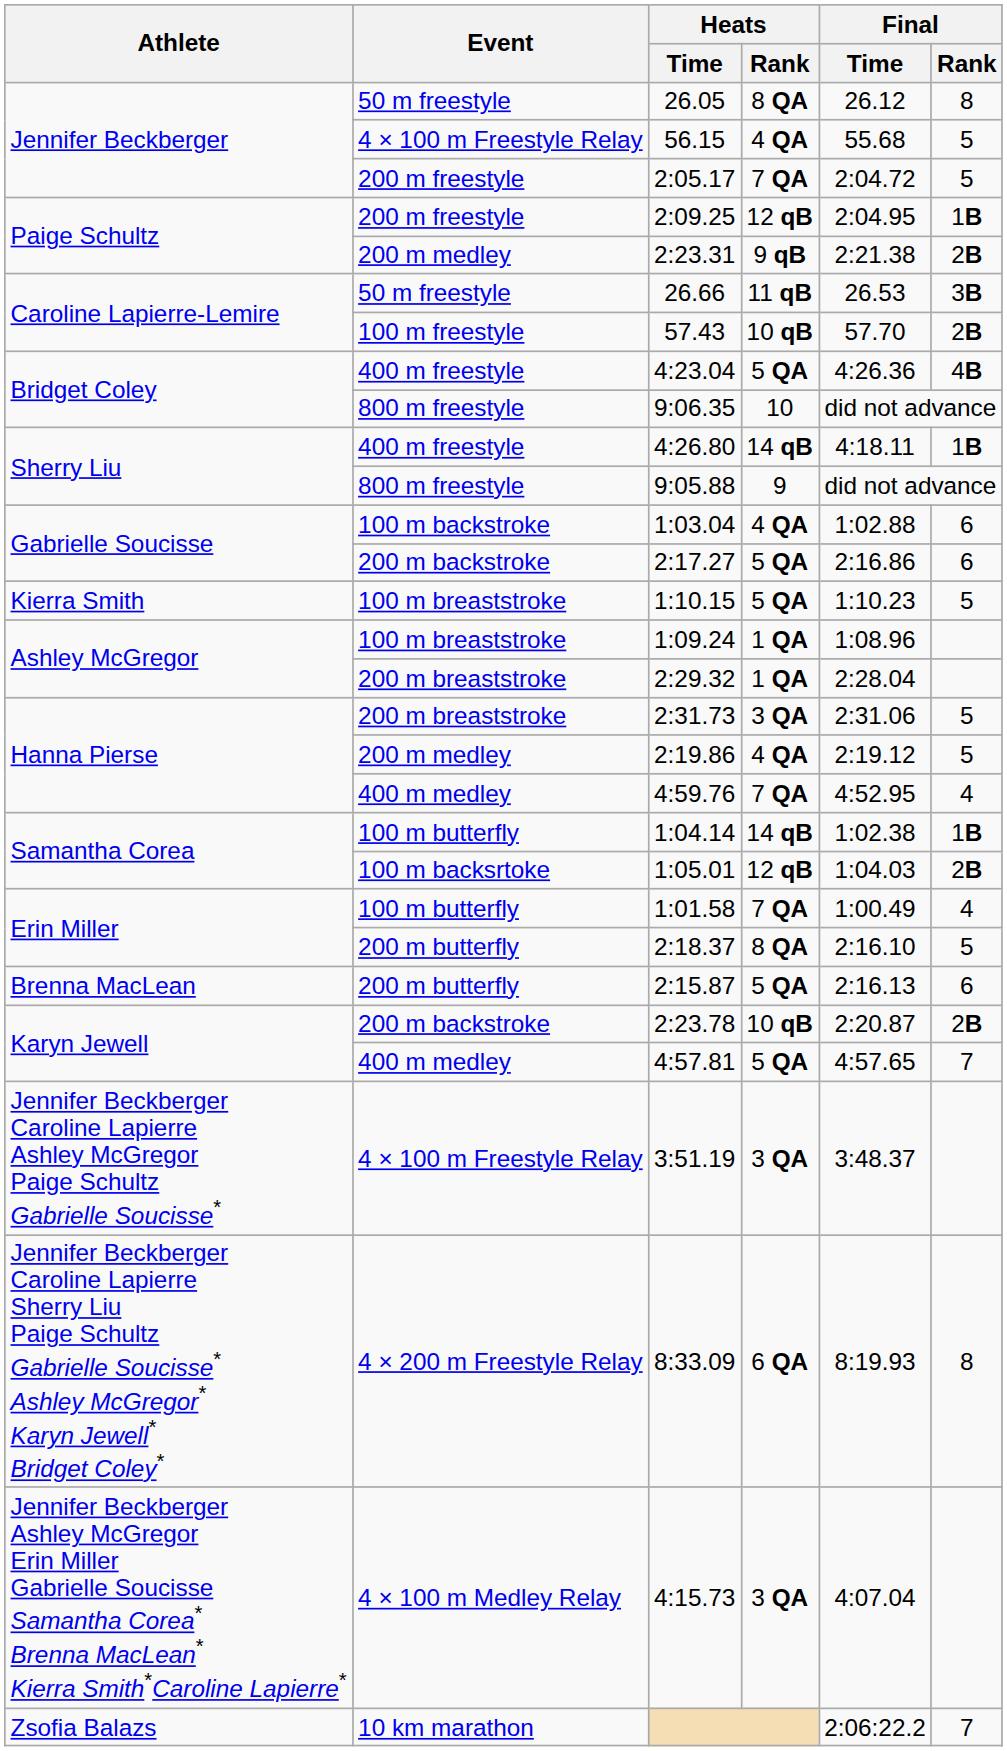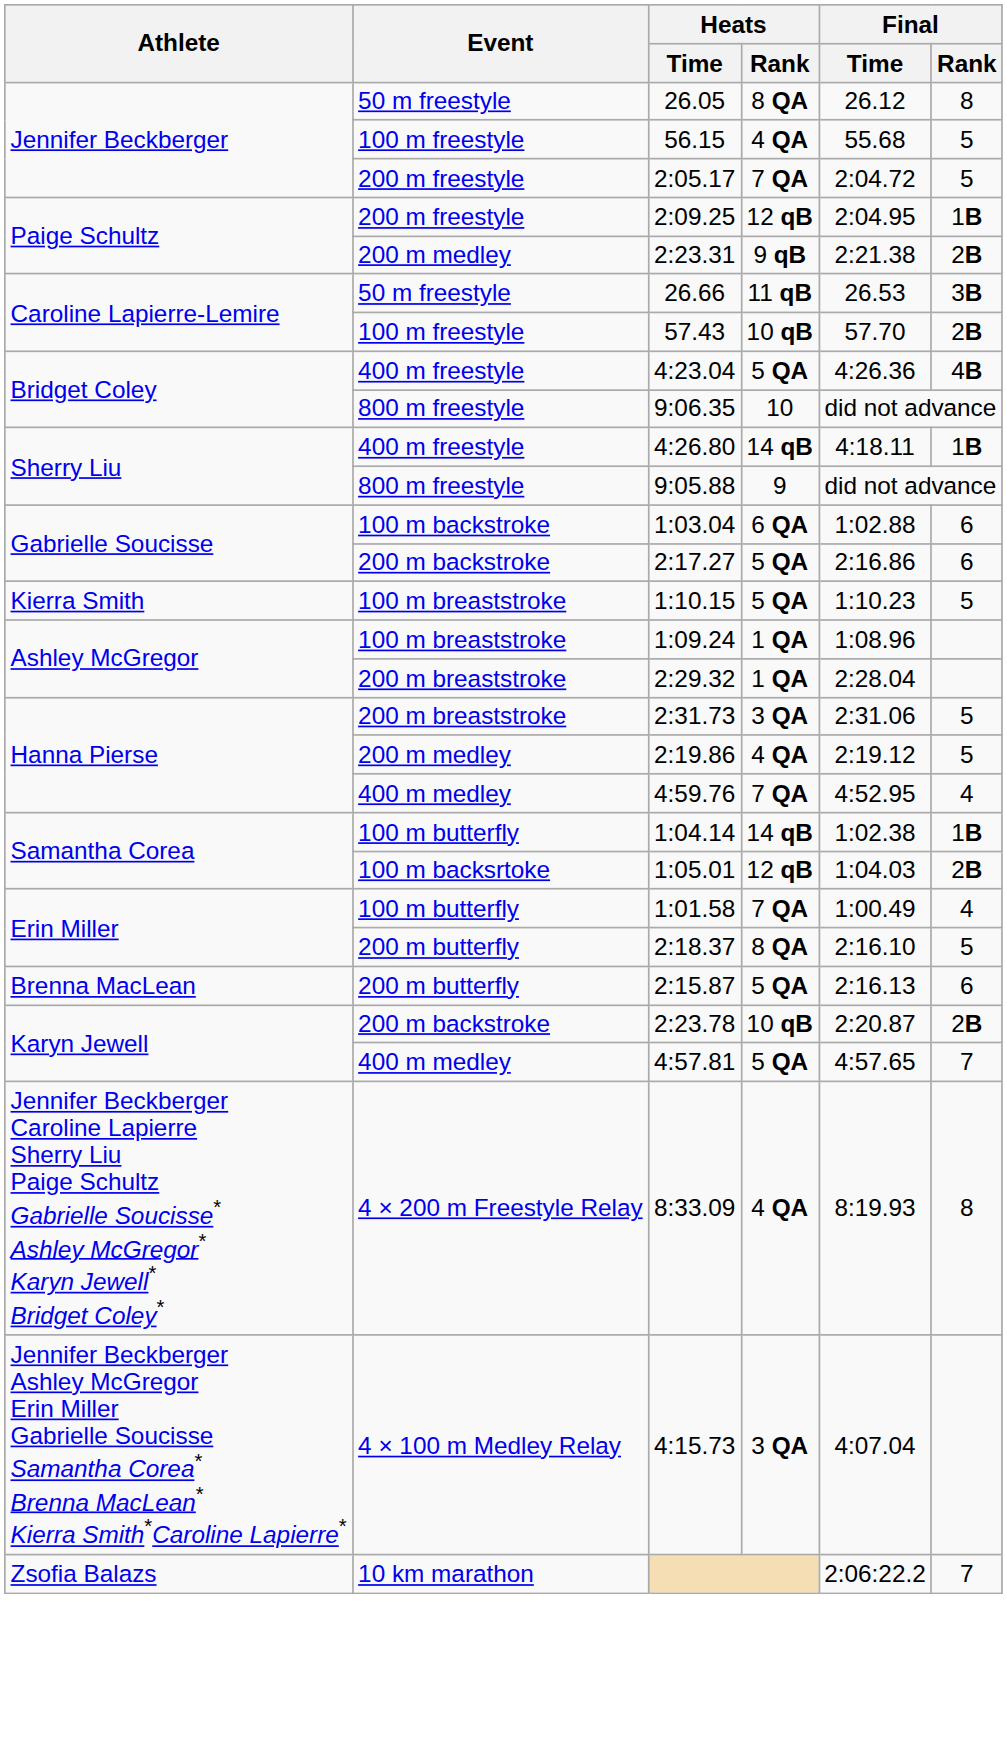56.15 | Event: 4 × 100 m Freestyle Relay -> 100 m freestyle
1:03.04 | Heats / Rank: 4 QA -> 6 QA
- row: Jennifer Beckberger Caroline Lapierre Ashley McGregor Paige Schultz Gabrielle Soucisse* | 4 × 100 m Freestyle Relay | 3:51.19 | 3 QA | 3:48.37
8:33.09 | Heats / Rank: 6 QA -> 4 QA
